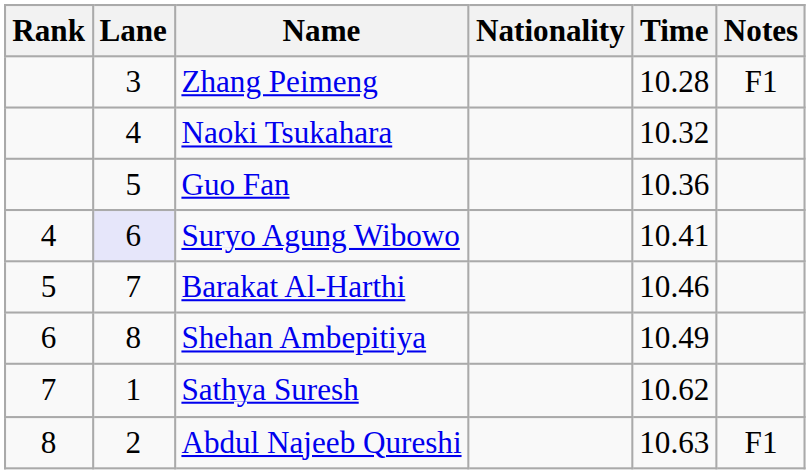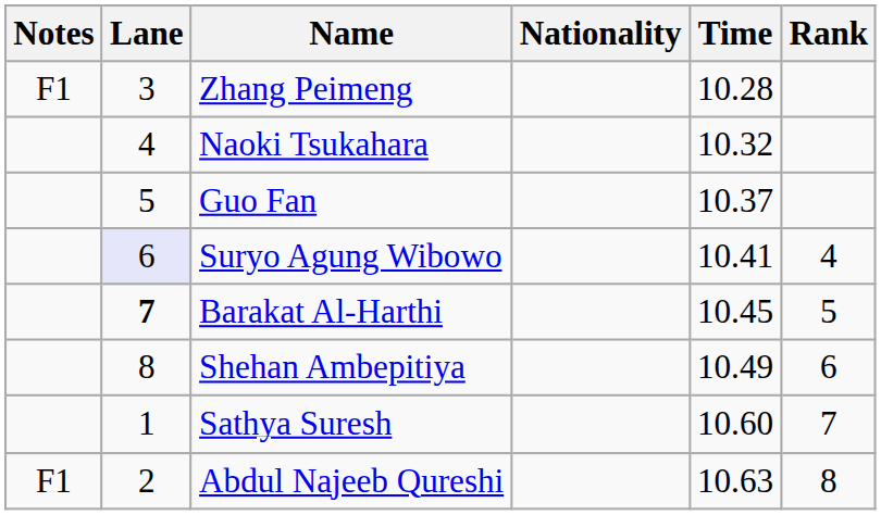columns swapped: Rank <-> Notes
Guo Fan | Time: 10.36 -> 10.37
Barakat Al-Harthi | Lane: normal -> bold
Barakat Al-Harthi | Time: 10.46 -> 10.45
Sathya Suresh | Time: 10.62 -> 10.60
